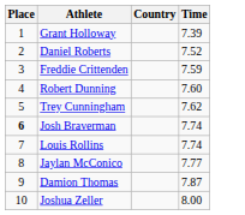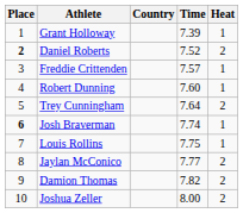+ column: Heat | 1 | 2 | 1 | 1 | 2 | 1 | 1 | 2 | 2 | 2
Daniel Roberts | Place: normal -> bold
Freddie Crittenden | Time: 7.59 -> 7.57
Trey Cunningham | Time: 7.62 -> 7.64
Louis Rollins | Time: 7.74 -> 7.75
Damion Thomas | Time: 7.87 -> 7.82
